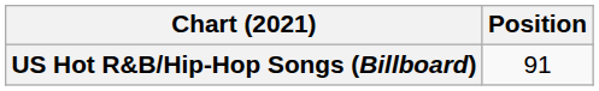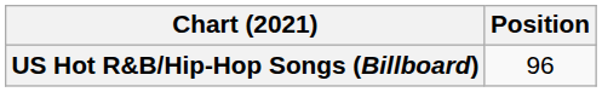US Hot R&B/Hip-Hop Songs (Billboard) | Position: 91 -> 96
